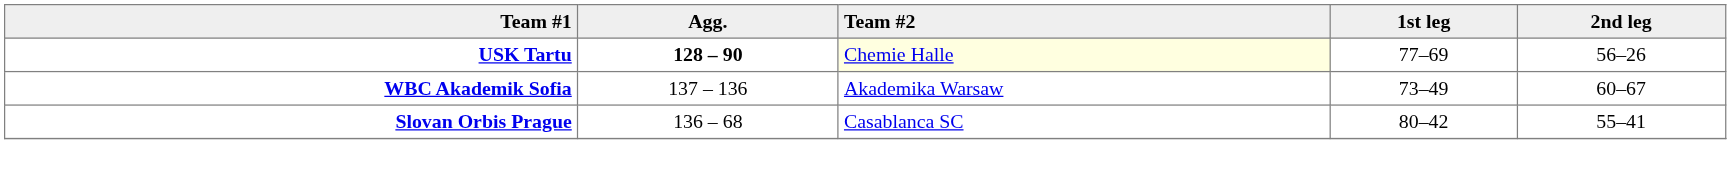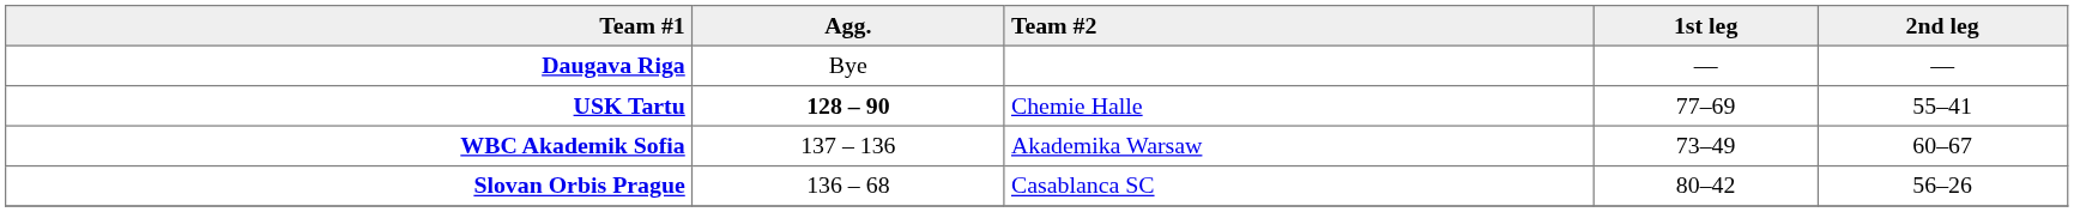+ row: Daugava Riga | Bye | — | —
USK Tartu | Team #2: lightyellow background -> no background
USK Tartu | 2nd leg: 56–26 -> 55–41
Slovan Orbis Prague | 2nd leg: 55–41 -> 56–26
